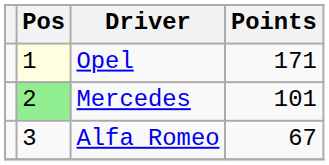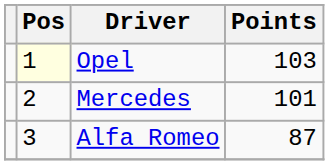Opel | Points: 171 -> 103
Mercedes | Pos: lightgreen background -> no background
Alfa Romeo | Points: 67 -> 87
